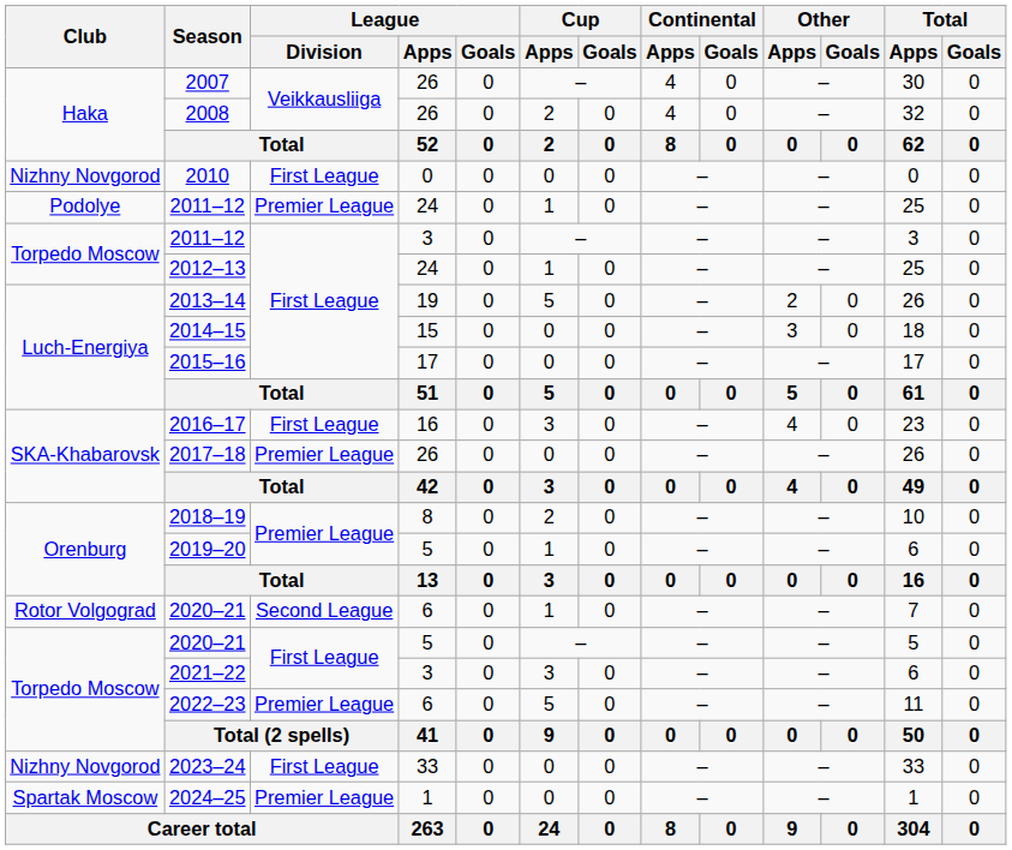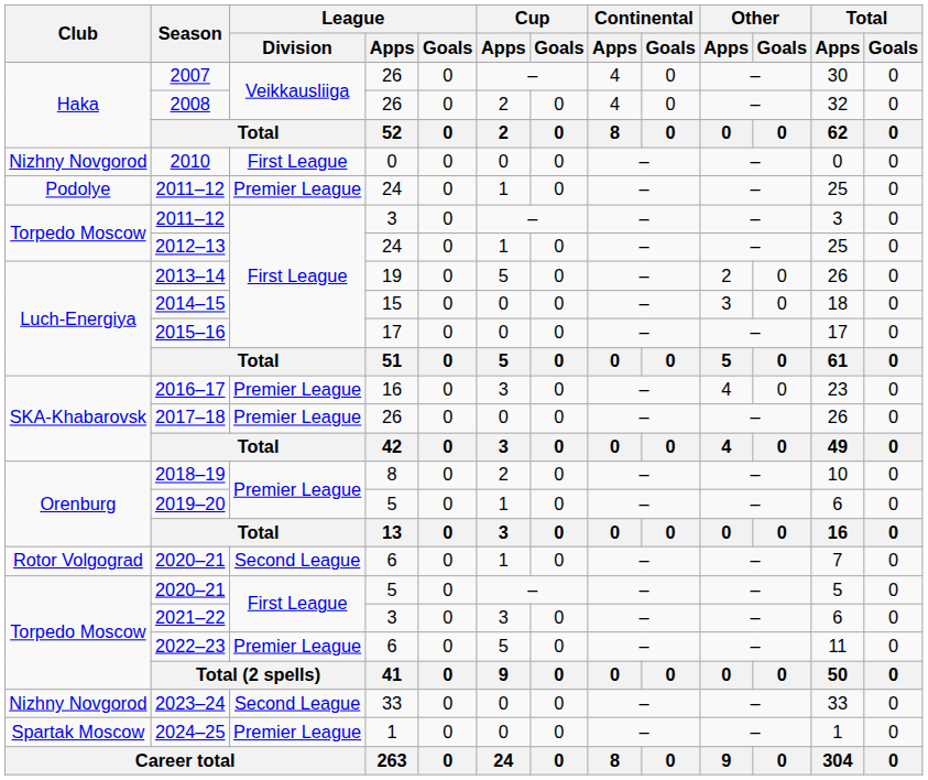2016–17 | League / Division: First League -> Premier League
2023–24 | League / Division: First League -> Second League
